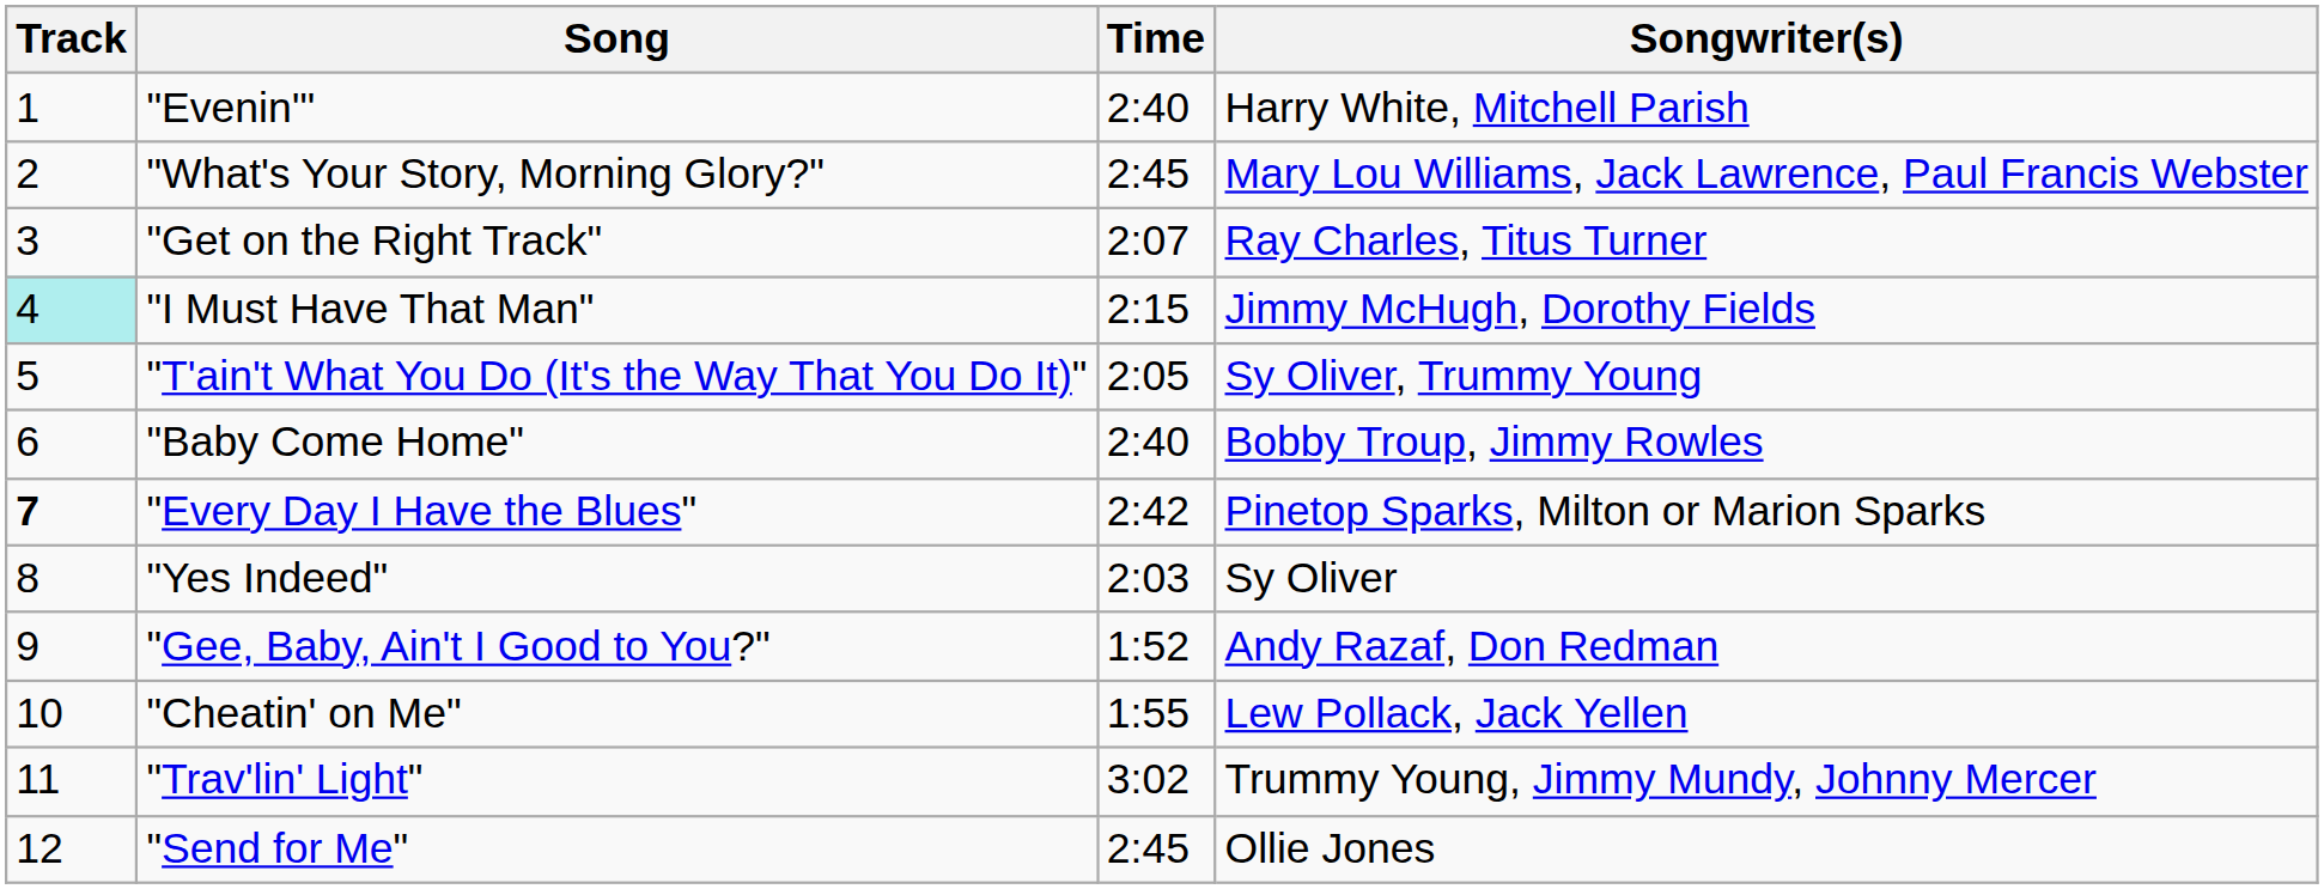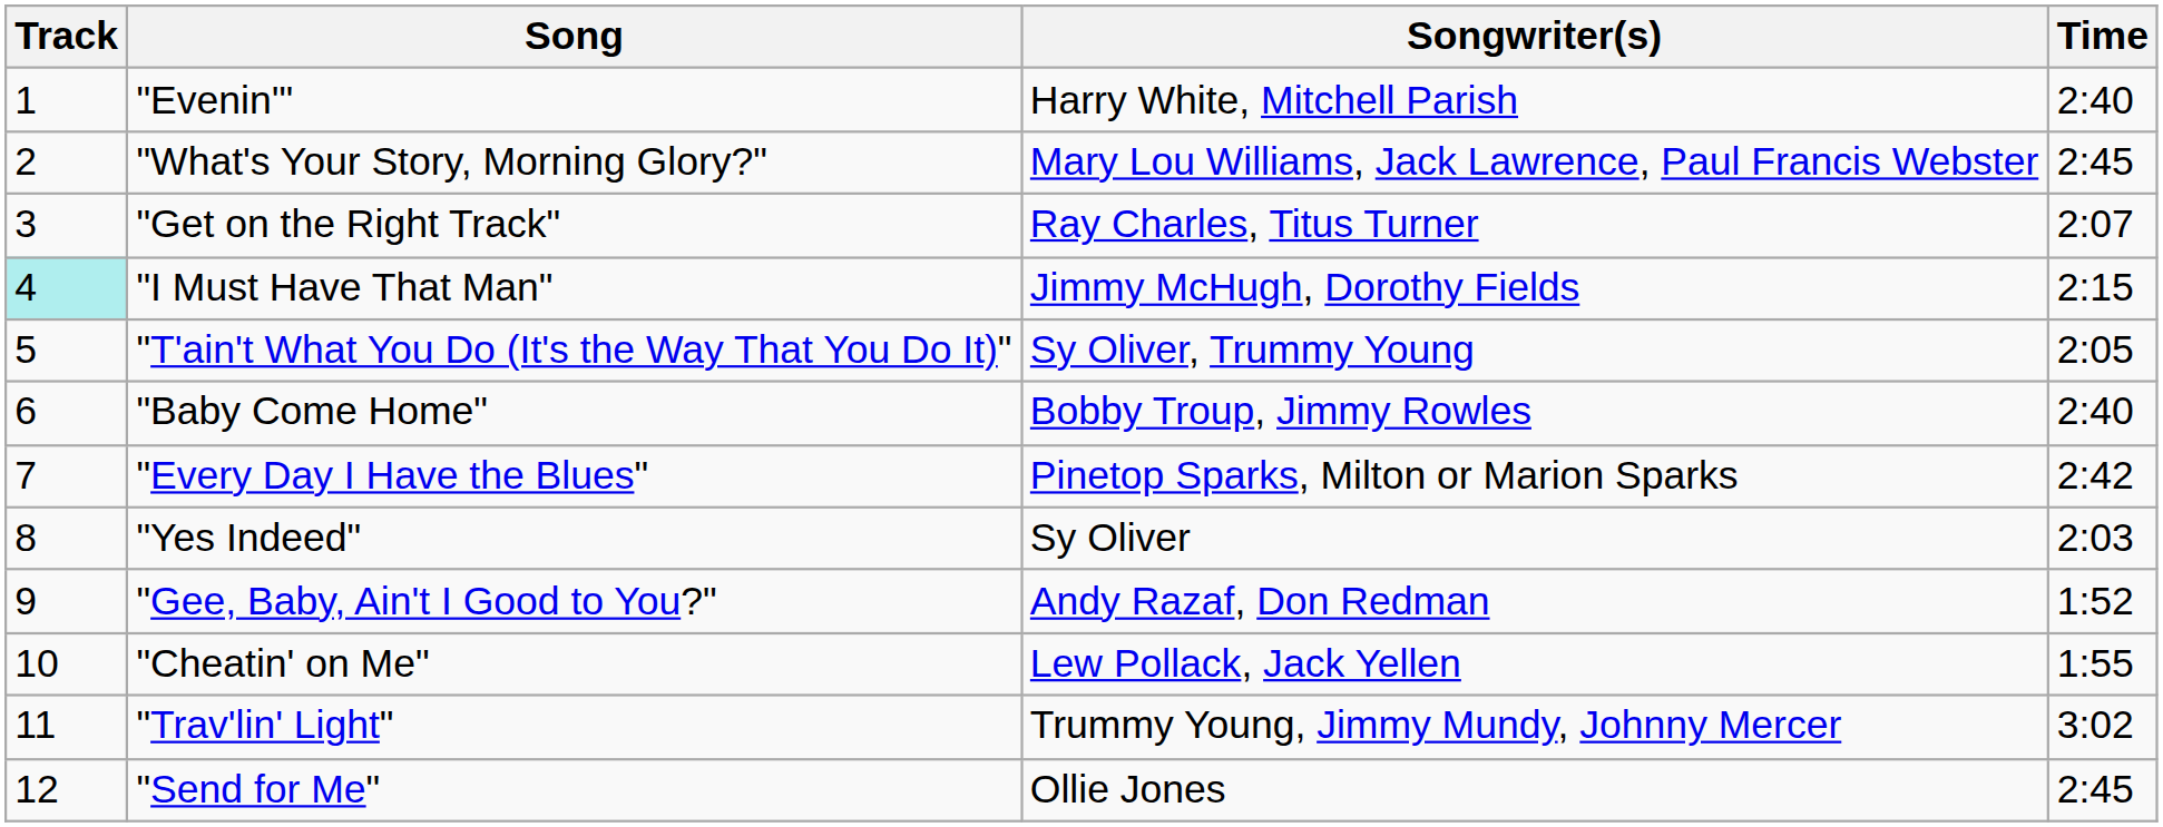columns swapped: Songwriter(s) <-> Time
"Every Day I Have the Blues" | Track: bold -> normal
